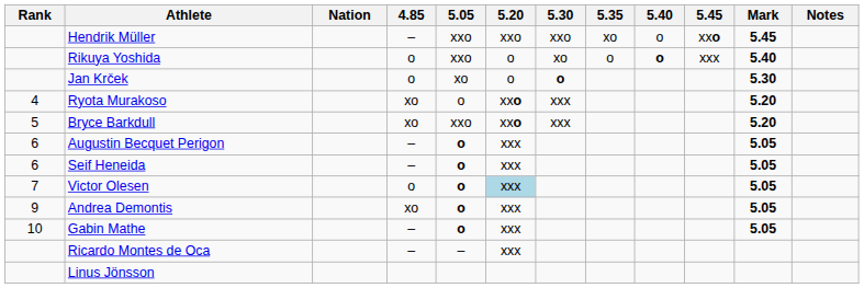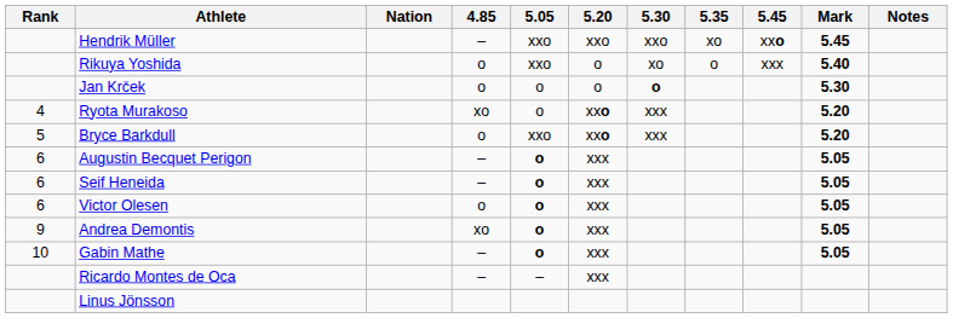- column: 5.40 | o | o
Jan Krček | 5.05: xo -> o
Bryce Barkdull | 4.85: xo -> o
Victor Olesen | Rank: 7 -> 6
Victor Olesen | 5.20: lightblue background -> no background
